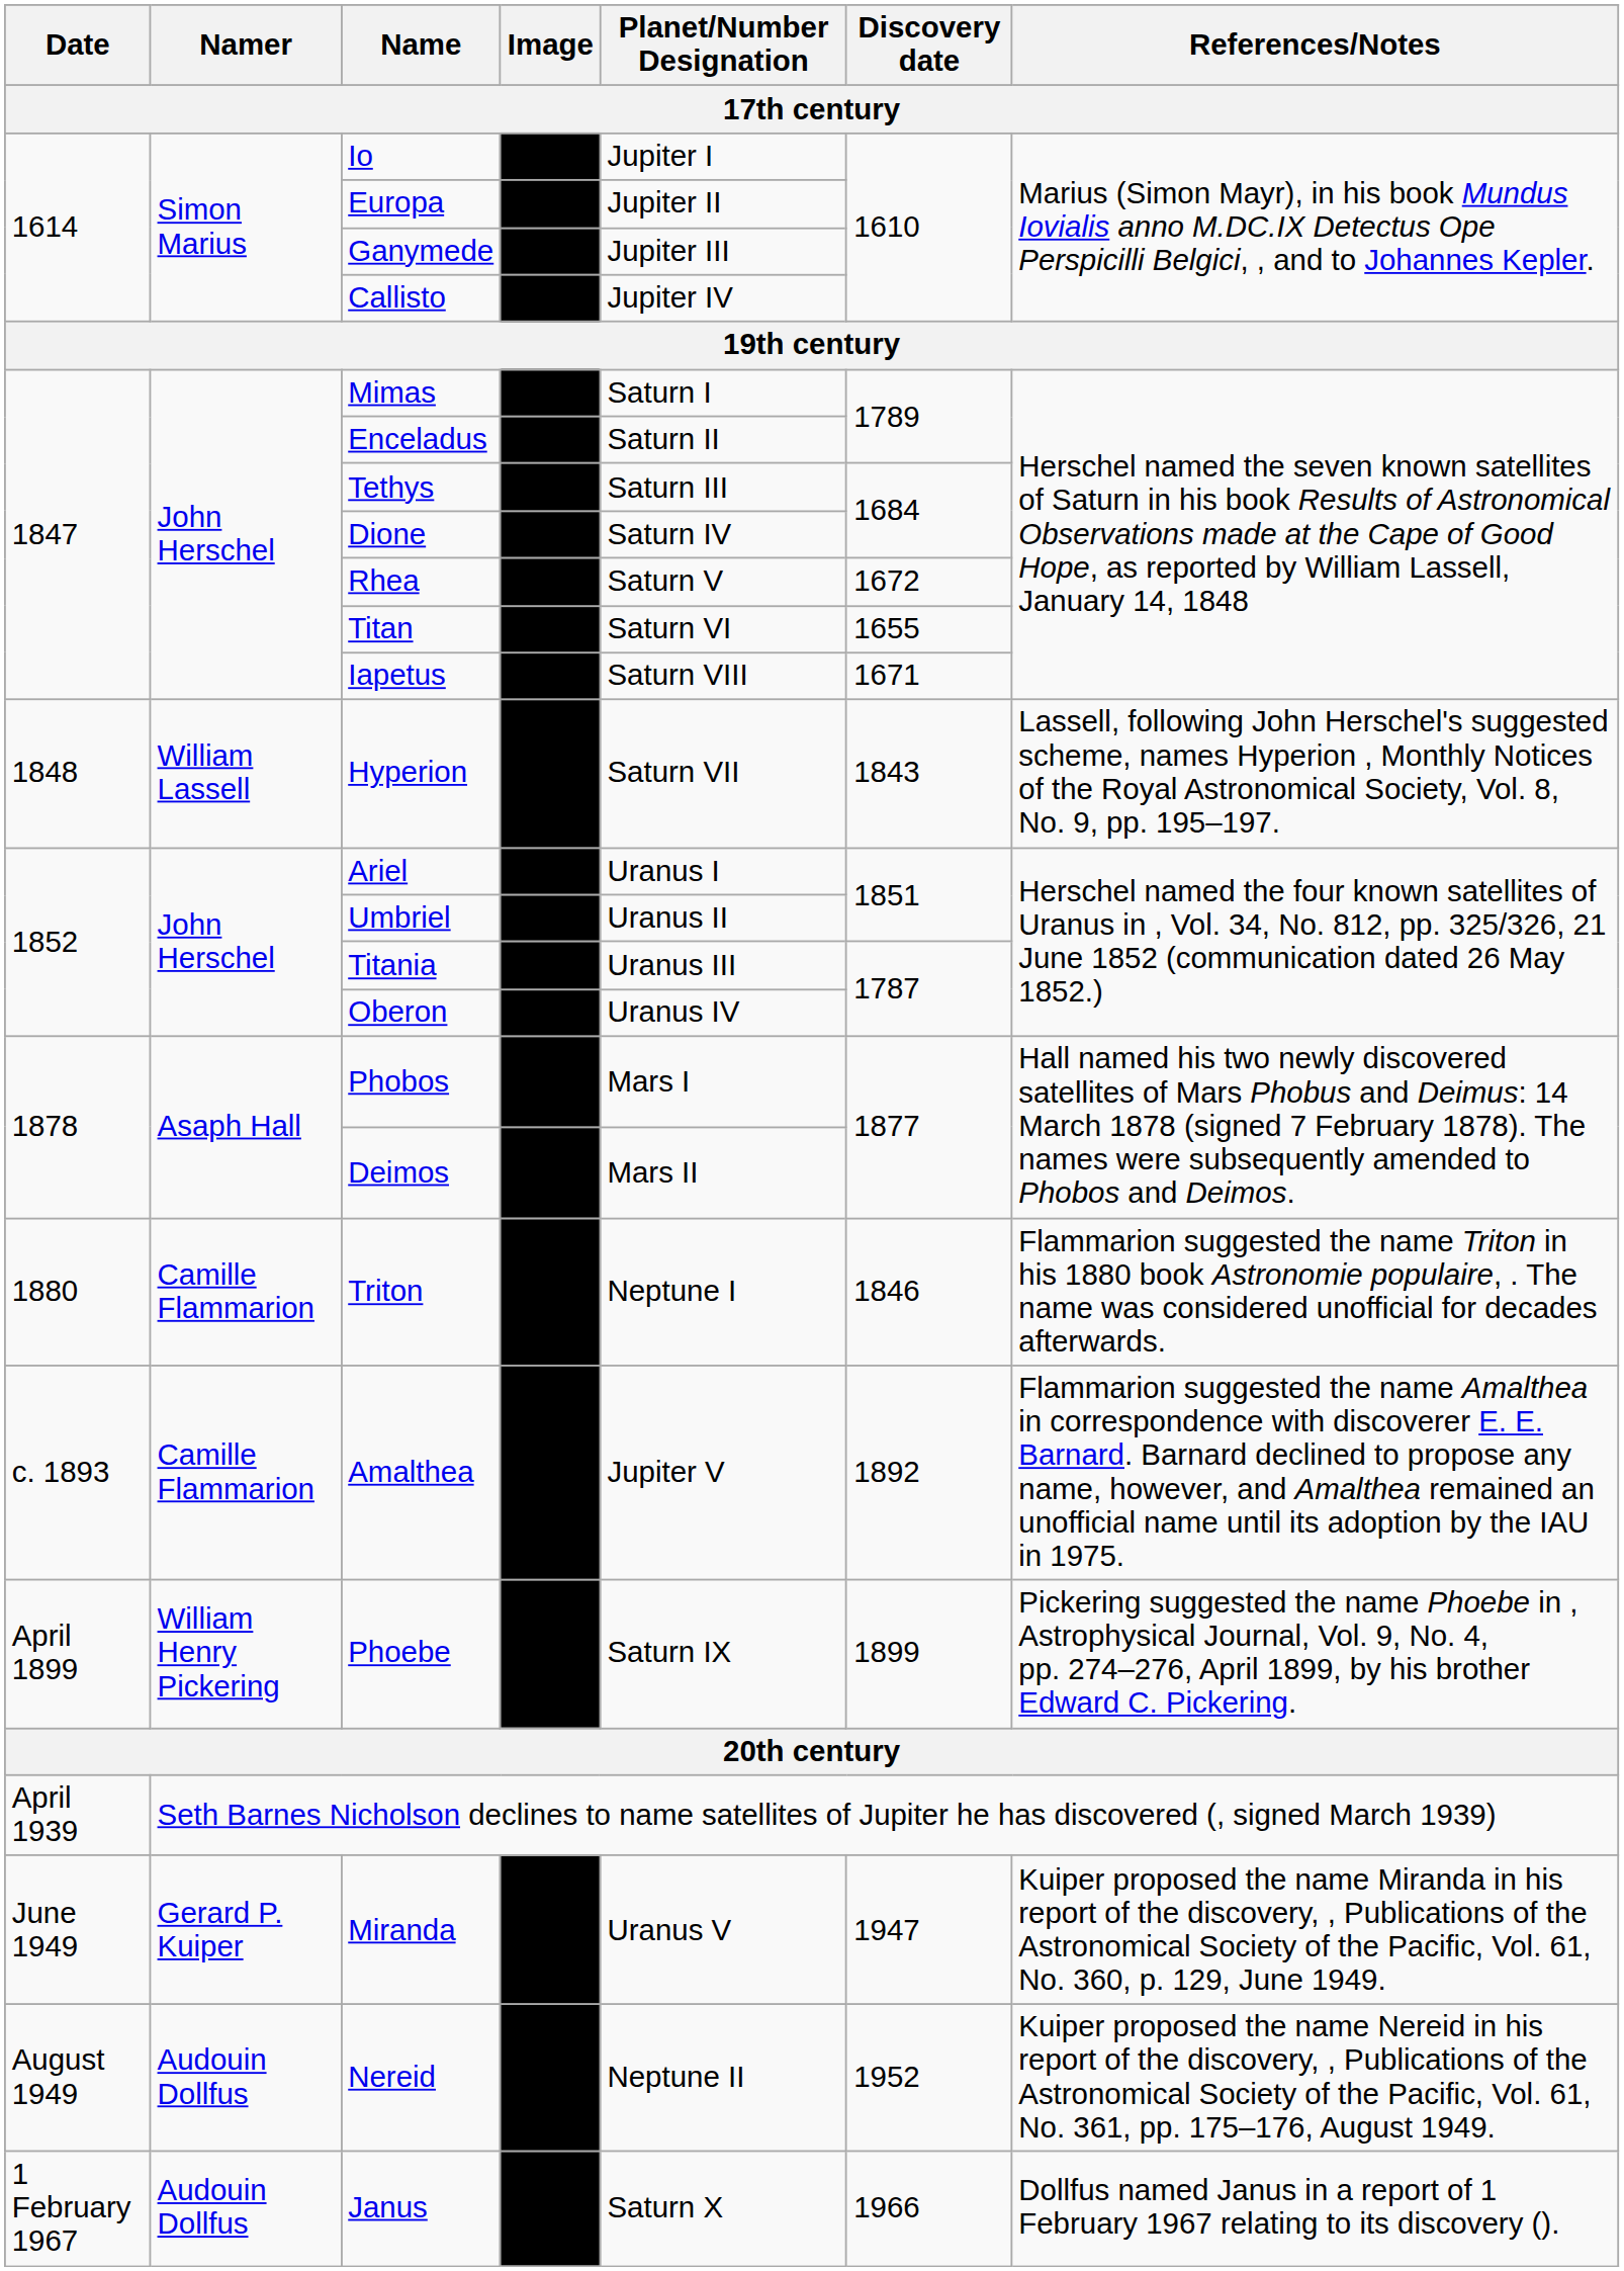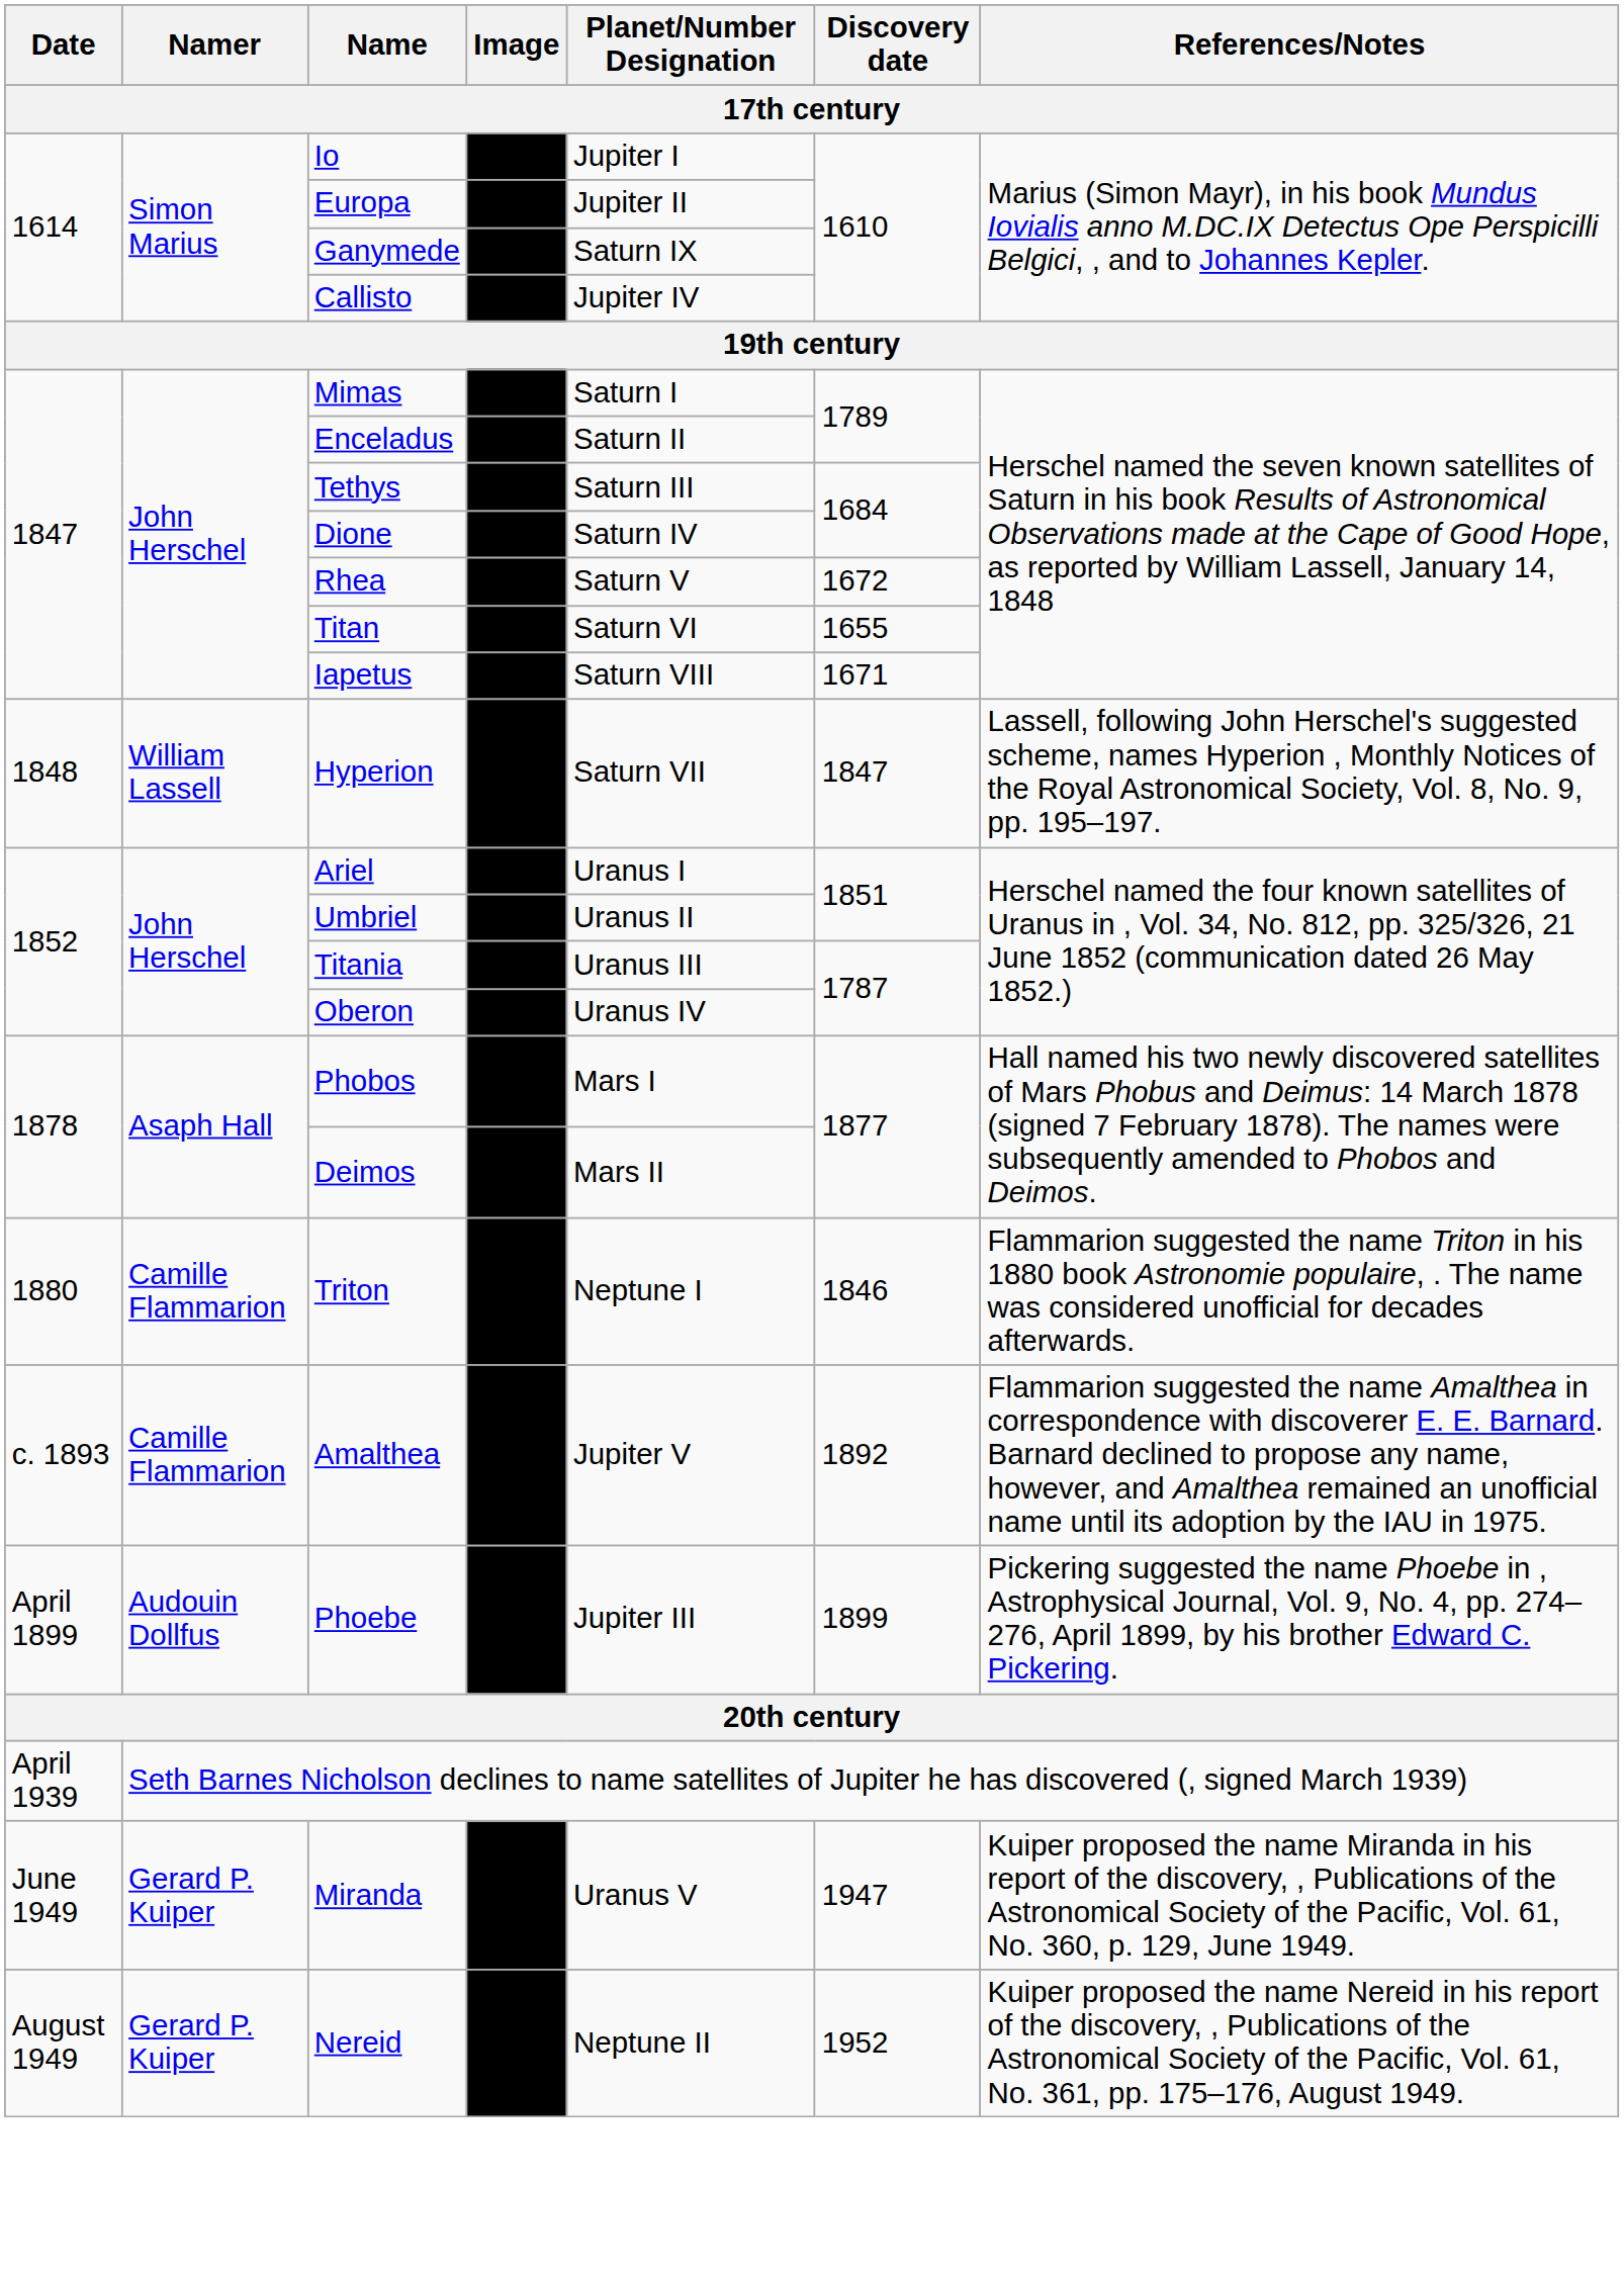Ganymede | Planet/Number Designation: Jupiter III -> Saturn IX
Hyperion | Discovery date: 1843 -> 1847
Phoebe | Namer: William Henry Pickering -> Audouin Dollfus
Phoebe | Planet/Number Designation: Saturn IX -> Jupiter III
Nereid | Namer: Audouin Dollfus -> Gerard P. Kuiper
- row: 1 February 1967 | Audouin Dollfus | Janus | Saturn X | 1966 | Dollfus named Janus in a report of 1 February 1967 relating to its discovery ().
